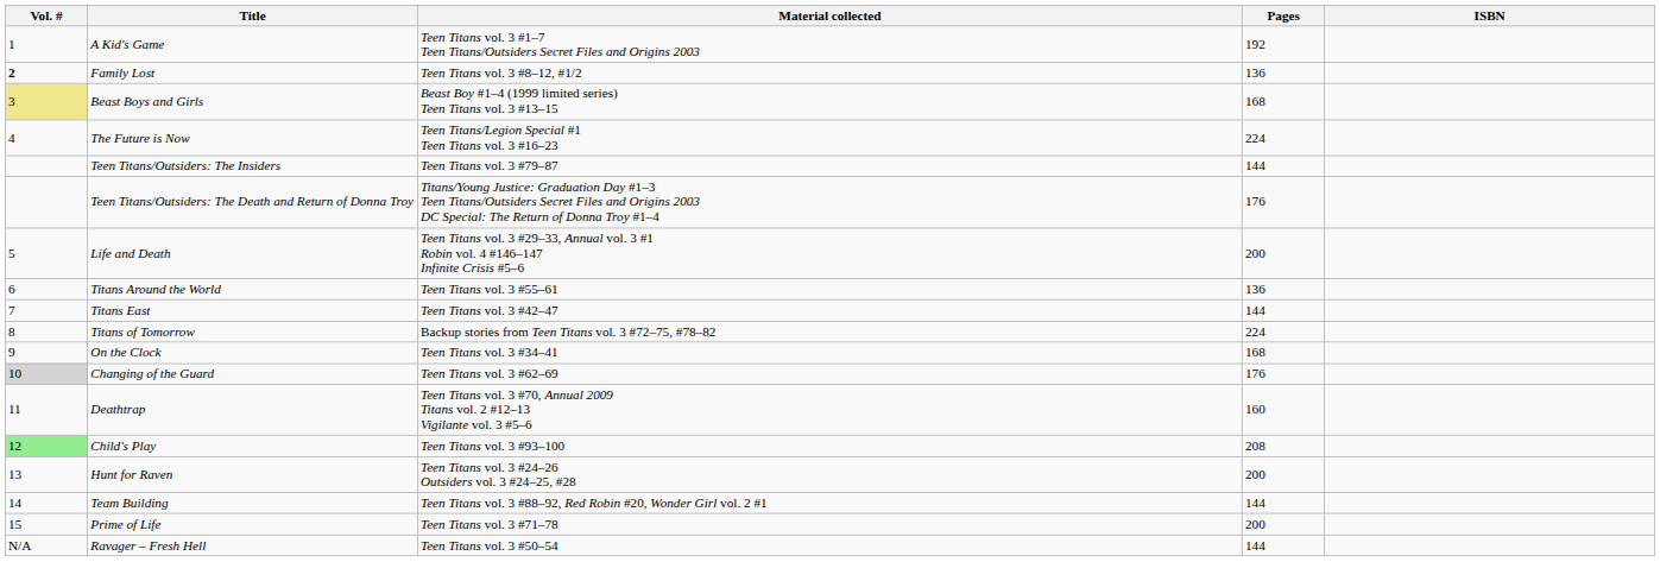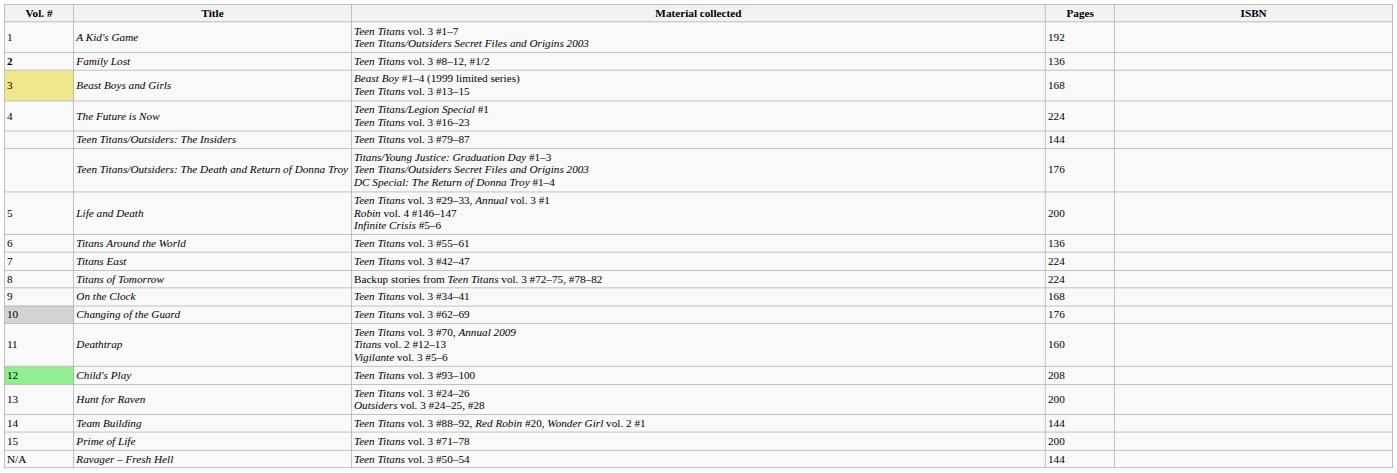Titans East | Pages: 144 -> 224
